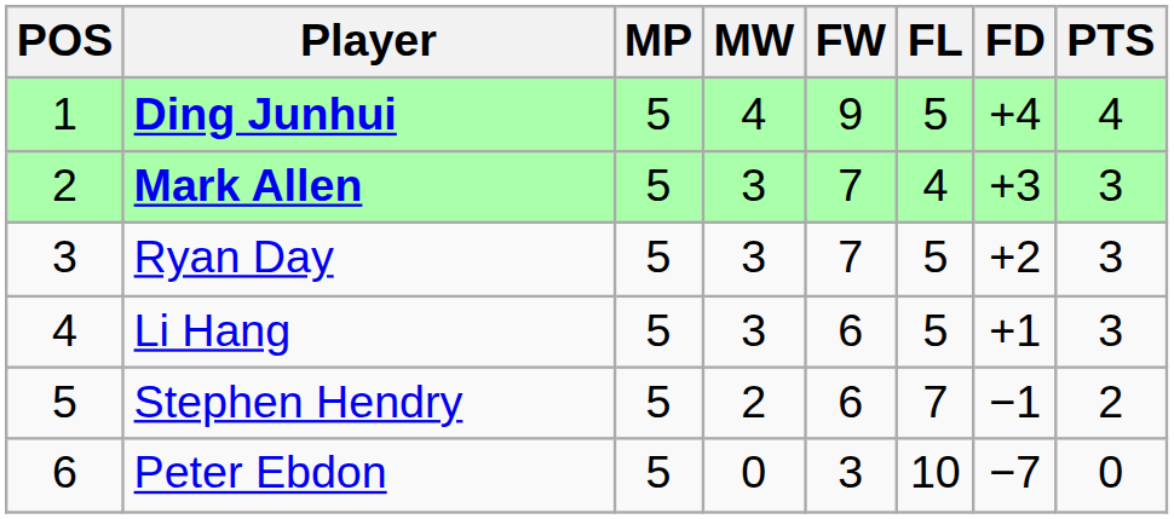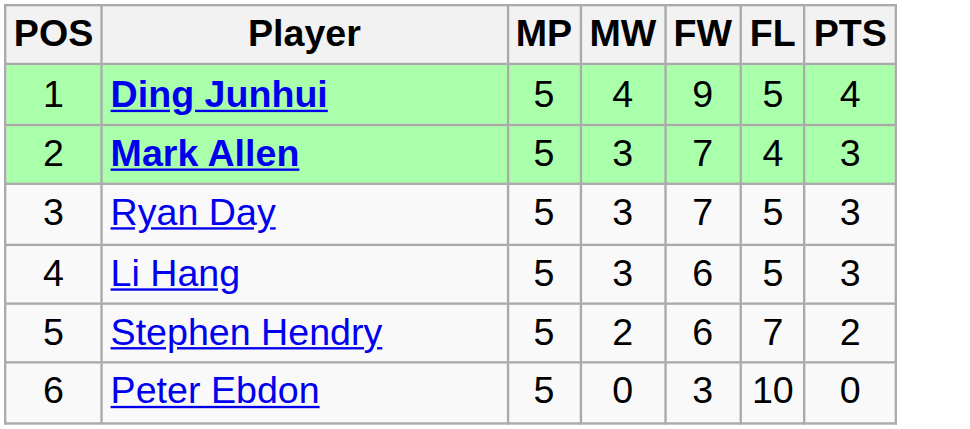- column: FD | +4 | +3 | +2 | +1 | −1 | −7
